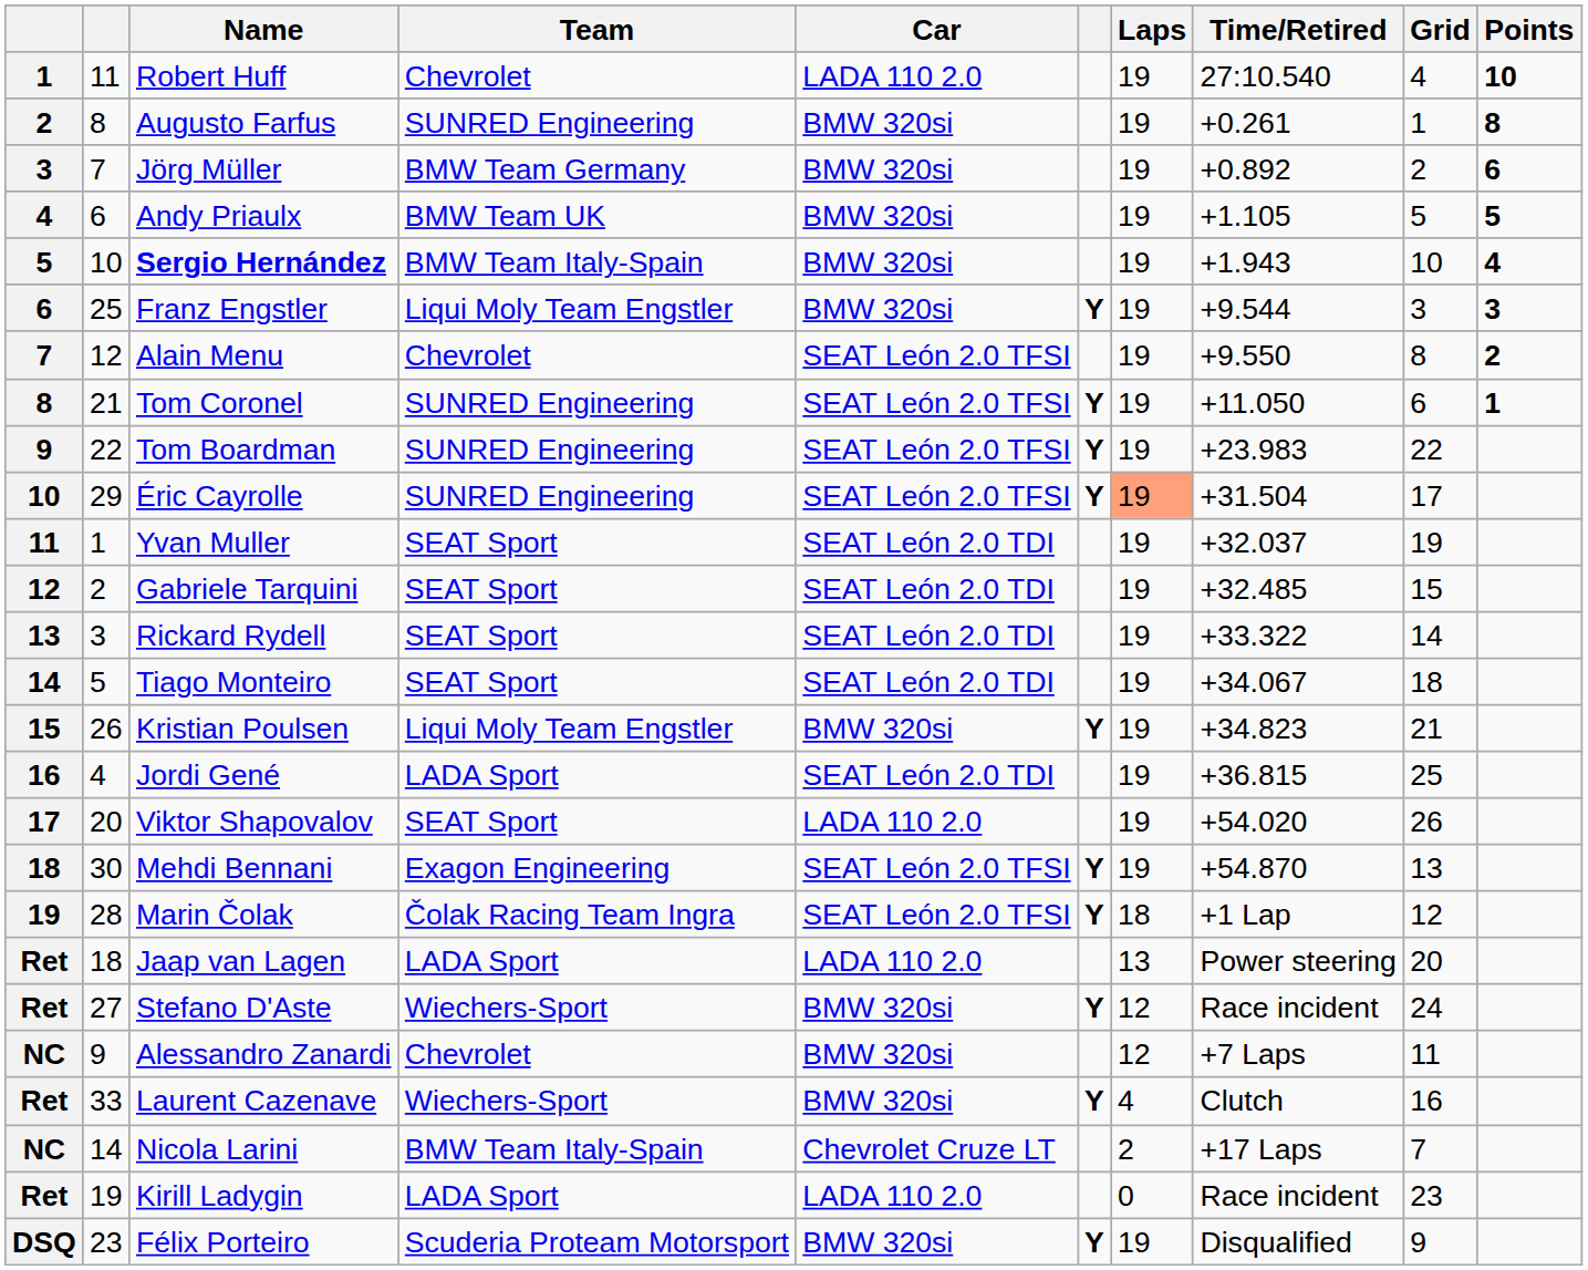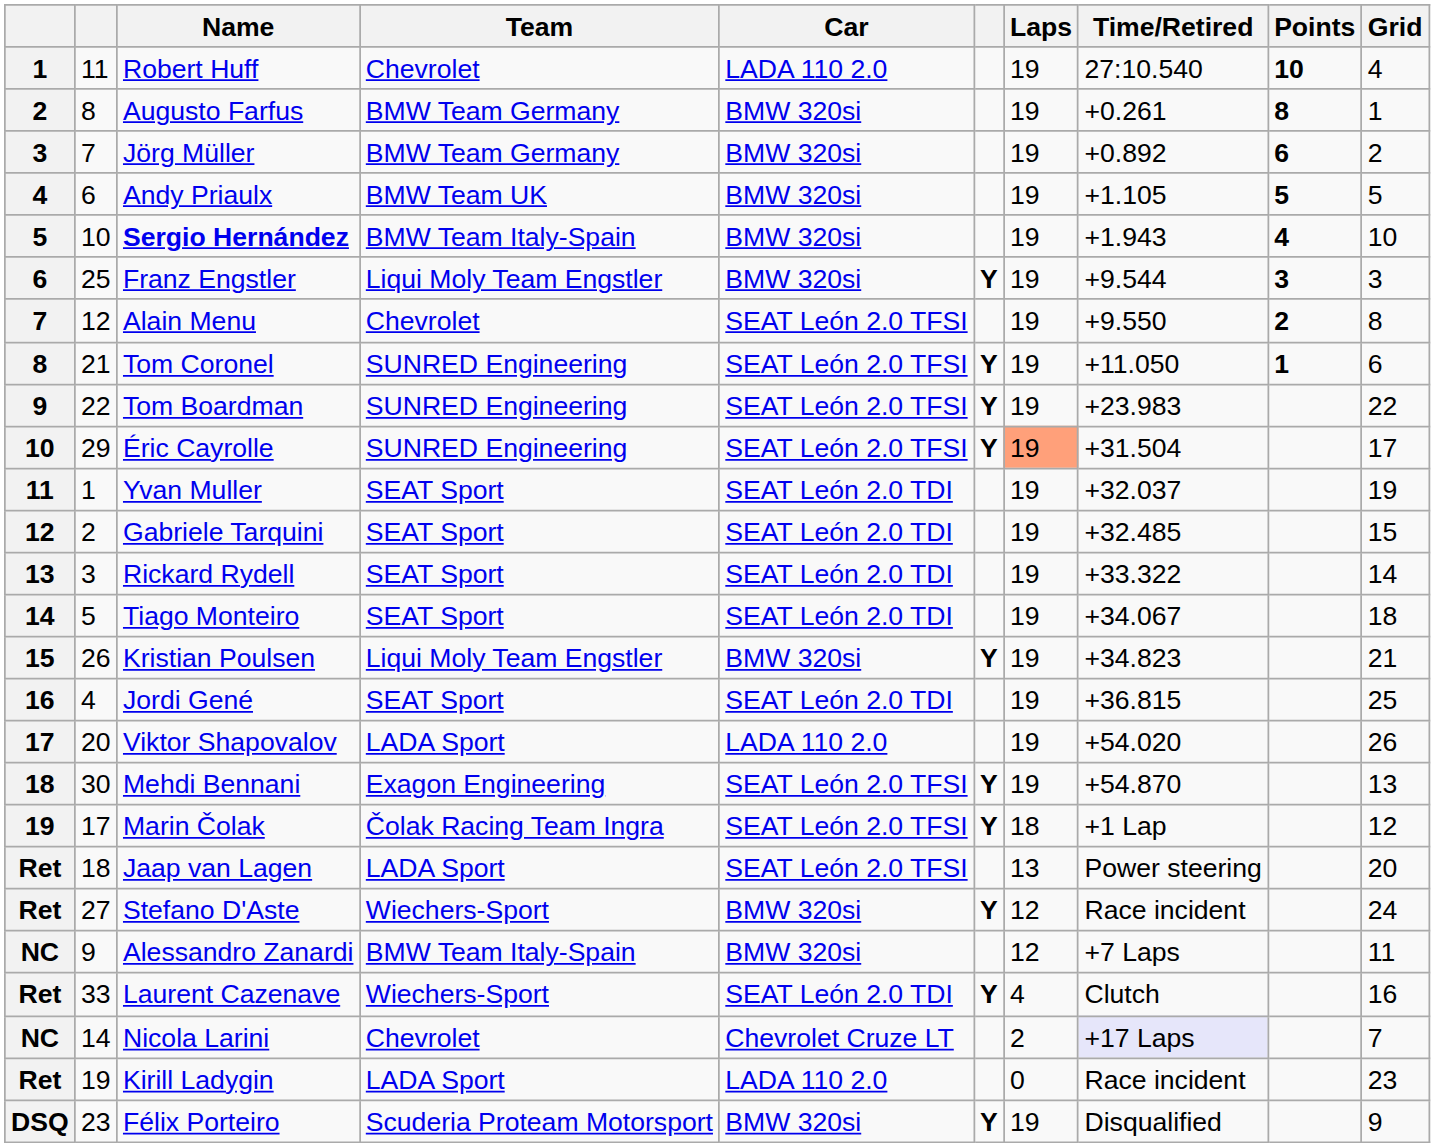columns swapped: Grid <-> Points
Augusto Farfus | Team: SUNRED Engineering -> BMW Team Germany
Jordi Gené | Team: LADA Sport -> SEAT Sport
Viktor Shapovalov | Team: SEAT Sport -> LADA Sport
Marin Čolak | column 2: 28 -> 17
Jaap van Lagen | Car: LADA 110 2.0 -> SEAT León 2.0 TFSI
Alessandro Zanardi | Team: Chevrolet -> BMW Team Italy-Spain
Laurent Cazenave | Car: BMW 320si -> SEAT León 2.0 TDI
Nicola Larini | Team: BMW Team Italy-Spain -> Chevrolet
Nicola Larini | Time/Retired: no background -> lavender background
